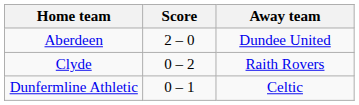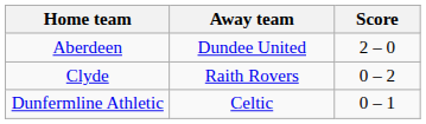columns swapped: Score <-> Away team
